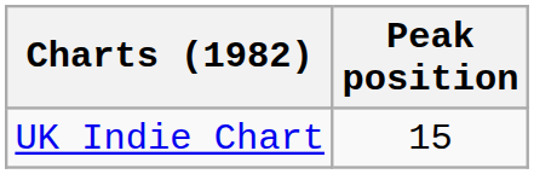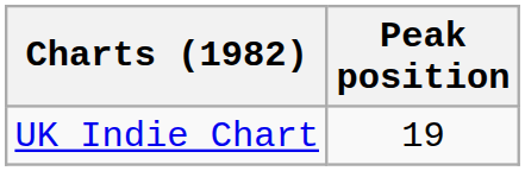UK Indie Chart | Peak position: 15 -> 19
